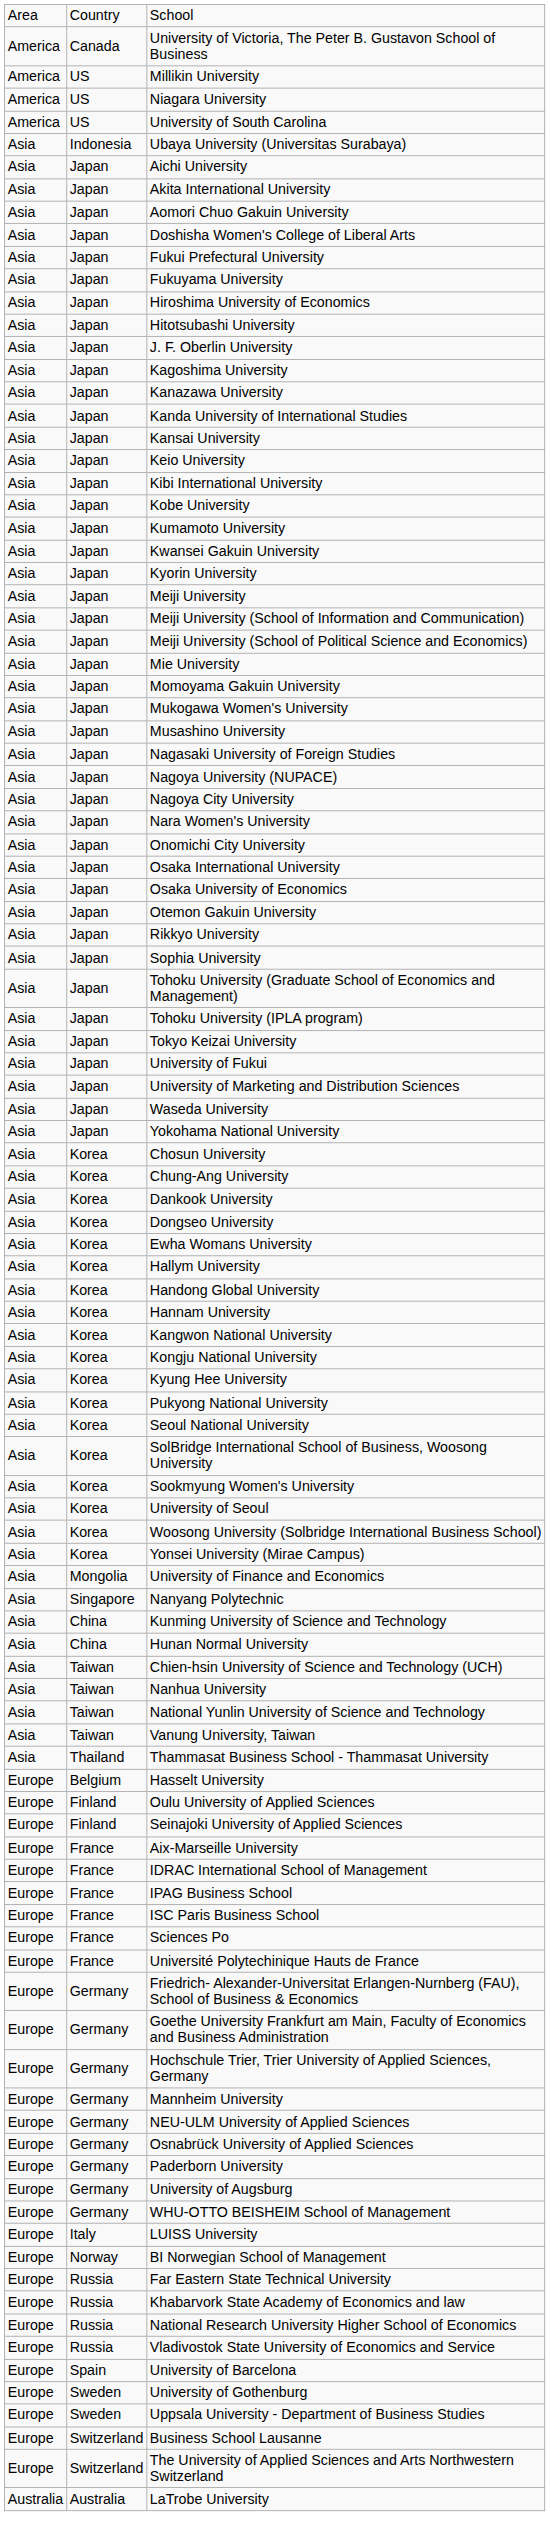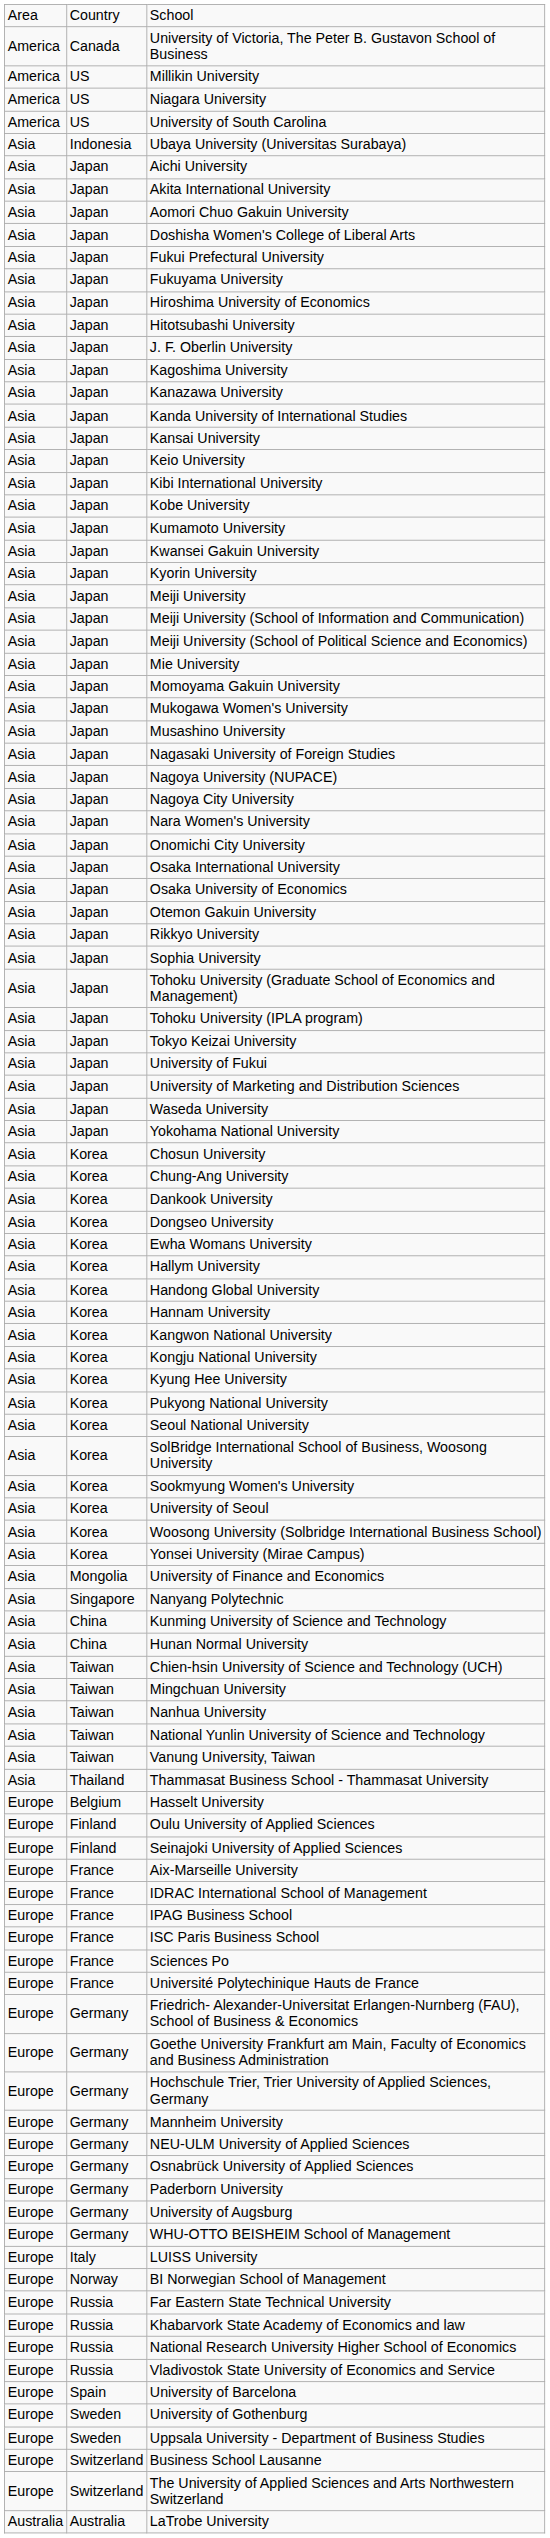+ row: Asia | Taiwan | Mingchuan University
